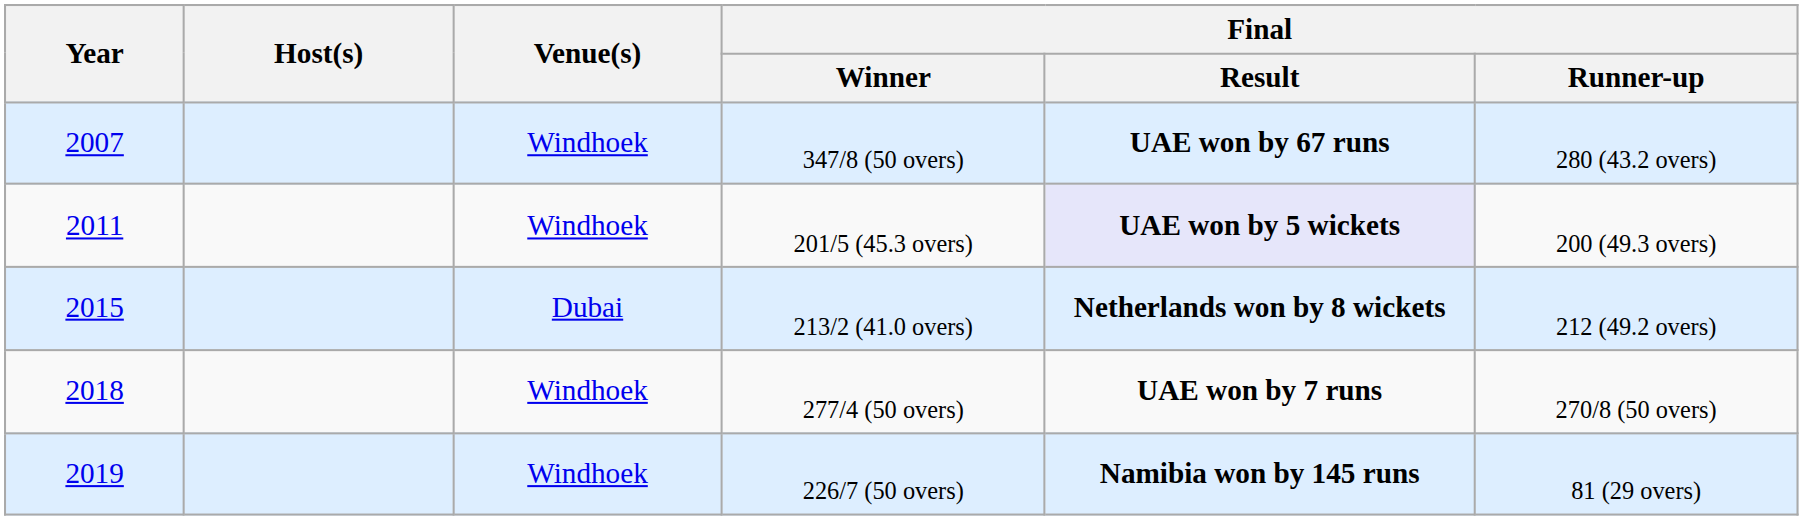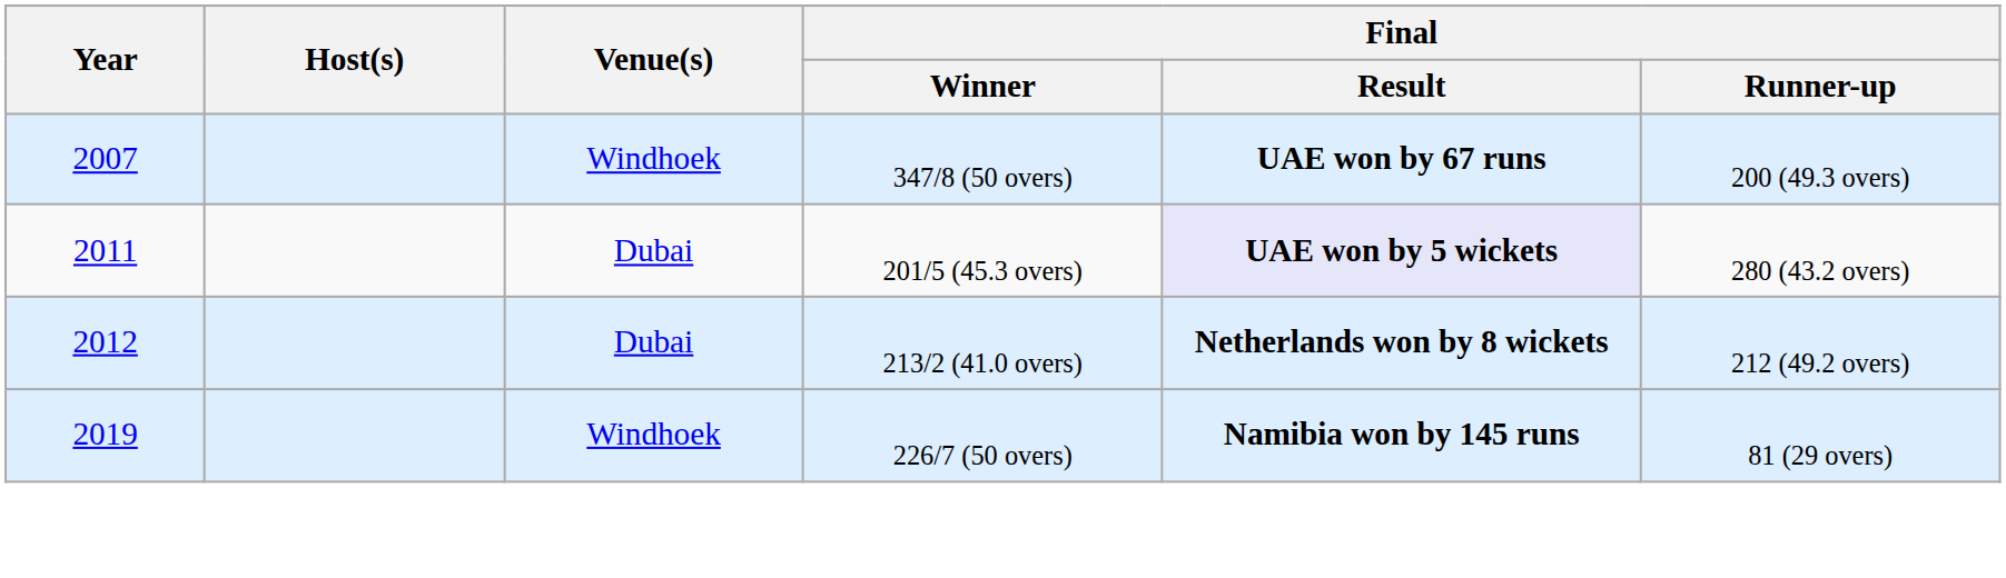347/8 (50 overs) | Final / Runner-up: 280 (43.2 overs) -> 200 (49.3 overs)
201/5 (45.3 overs) | Venue(s): Windhoek -> Dubai
201/5 (45.3 overs) | Final / Runner-up: 200 (49.3 overs) -> 280 (43.2 overs)
213/2 (41.0 overs) | Year: 2015 -> 2012
- row: 2018 | Windhoek | 277/4 (50 overs) | UAE won by 7 runs | 270/8 (50 overs)
